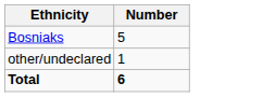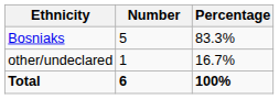+ column: Percentage | 83.3% | 16.7% | 100%
